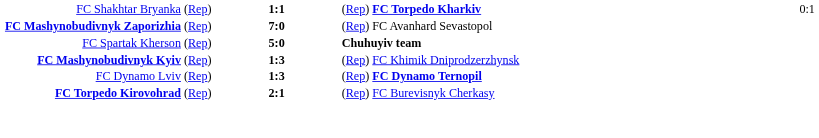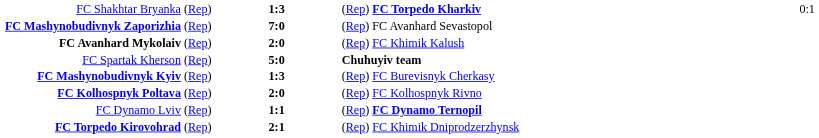FC Shakhtar Bryanka (Rep) | column 2: 1:1 -> 1:3
+ row: FC Avanhard Mykolaiv (Rep) | 2:0 | (Rep) FC Khimik Kalush
FC Mashynobudivnyk Kyiv (Rep) | column 3: (Rep) FC Khimik Dniprodzerzhynsk -> (Rep) FC Burevisnyk Cherkasy
+ row: FC Kolhospnyk Poltava (Rep) | 2:0 | (Rep) FC Kolhospnyk Rivno
FC Dynamo Lviv (Rep) | column 2: 1:3 -> 1:1
FC Torpedo Kirovohrad (Rep) | column 3: (Rep) FC Burevisnyk Cherkasy -> (Rep) FC Khimik Dniprodzerzhynsk
